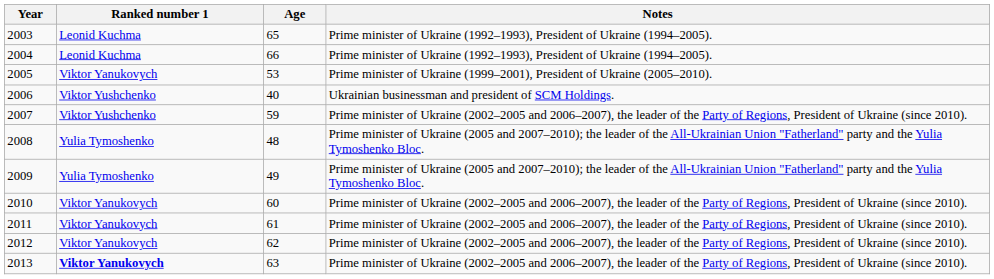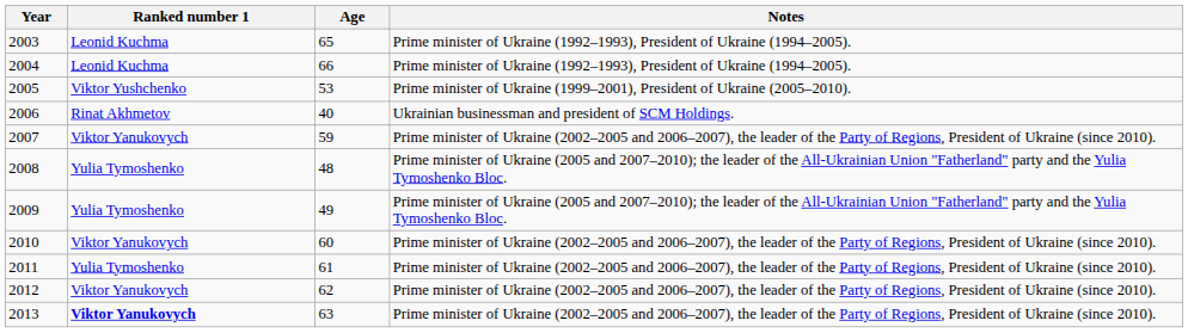2005 | Ranked number 1: Viktor Yanukovych -> Viktor Yushchenko
2006 | Ranked number 1: Viktor Yushchenko -> Rinat Akhmetov
2007 | Ranked number 1: Viktor Yushchenko -> Viktor Yanukovych
2011 | Ranked number 1: Viktor Yanukovych -> Yulia Tymoshenko
